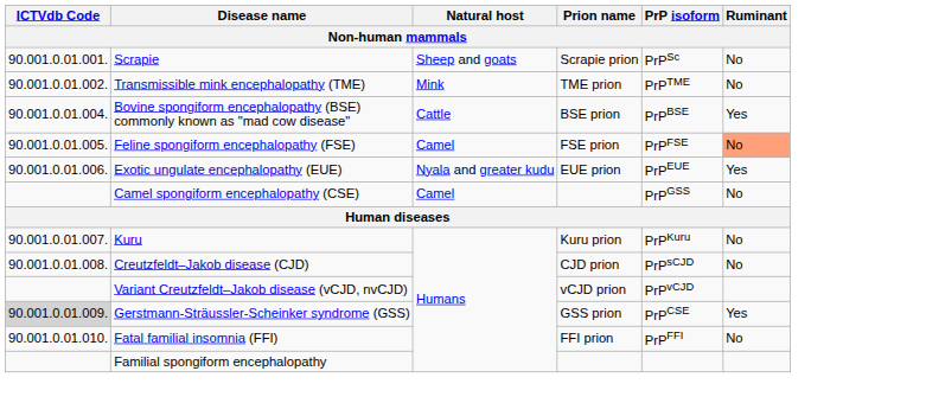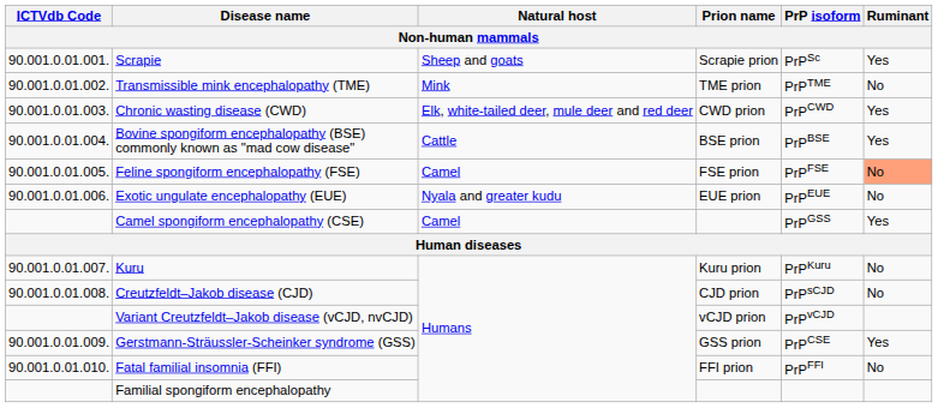Scrapie | Ruminant: No -> Yes
+ row: 90.001.0.01.003. | Chronic wasting disease (CWD) | Elk, white-tailed deer, mule deer and red deer | CWD prion | PrPCWD | Yes
Exotic ungulate encephalopathy (EUE) | Ruminant: Yes -> No
Camel spongiform encephalopathy (CSE) | Ruminant: No -> Yes
Gerstmann-Sträussler-Scheinker syndrome (GSS) | ICTVdb Code: lightgrey background -> no background
